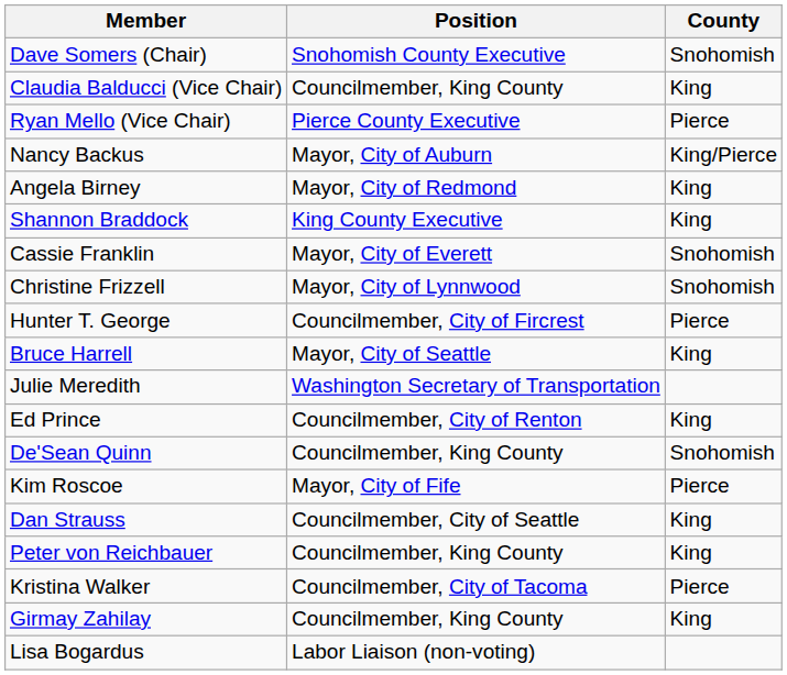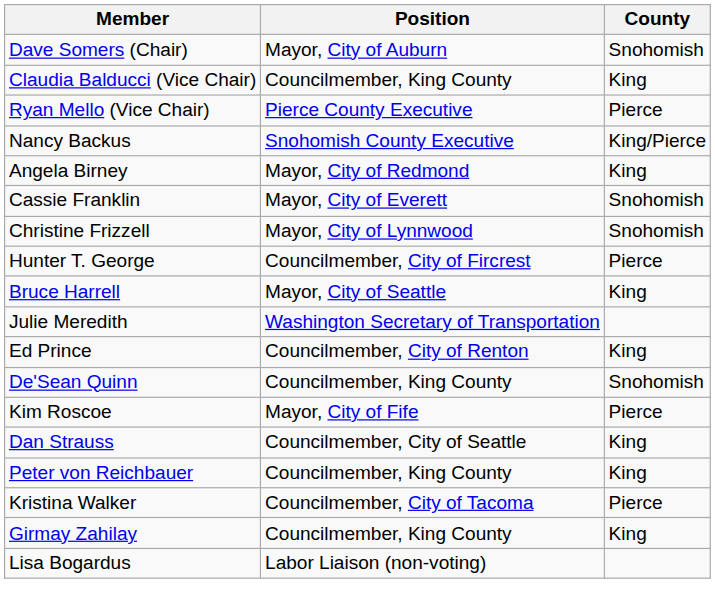Dave Somers (Chair) | Position: Snohomish County Executive -> Mayor, City of Auburn
Nancy Backus | Position: Mayor, City of Auburn -> Snohomish County Executive
- row: Shannon Braddock | King County Executive | King
